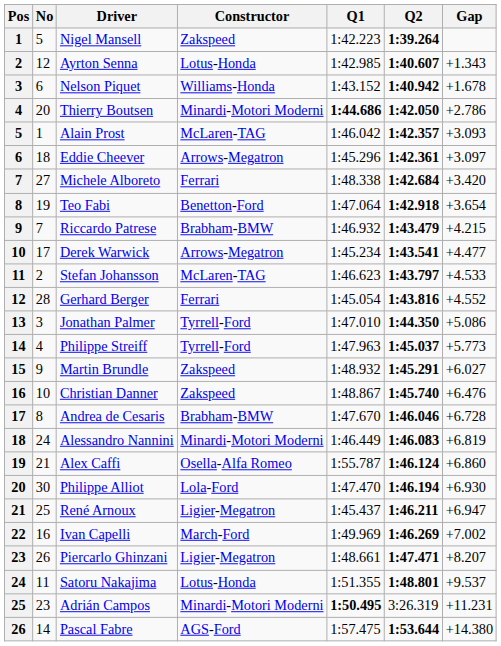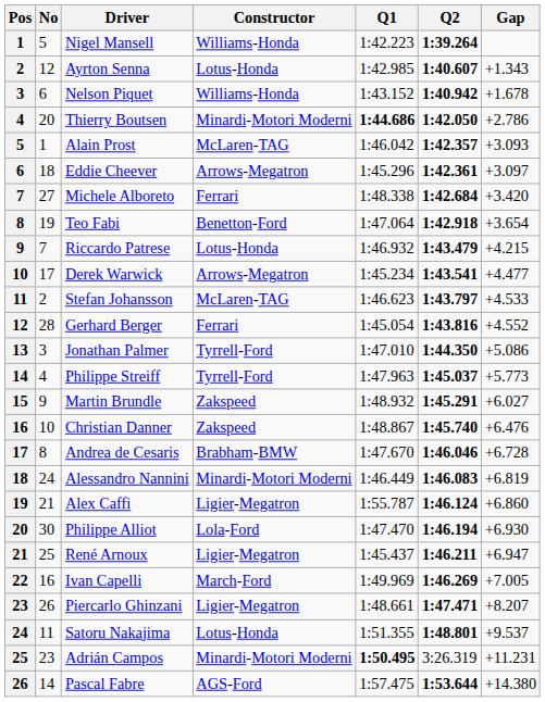Nigel Mansell | Constructor: Zakspeed -> Williams-Honda
Riccardo Patrese | Constructor: Brabham-BMW -> Lotus-Honda
Alex Caffi | Constructor: Osella-Alfa Romeo -> Ligier-Megatron
Ivan Capelli | Gap: +7.002 -> +7.005
